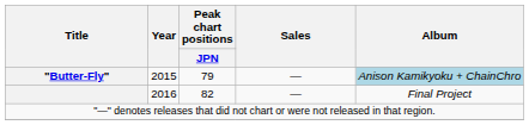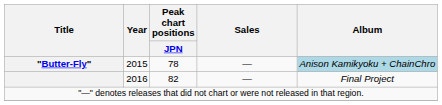"Butter-Fly" | Peak chart positions / JPN: 79 -> 78
